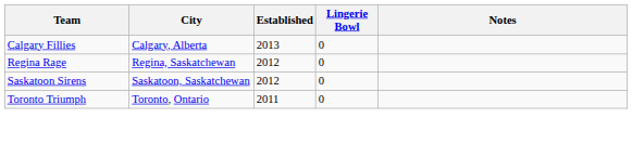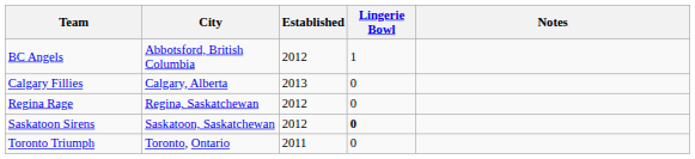+ row: BC Angels | Abbotsford, British Columbia | 2012 | 1
Saskatoon Sirens | Lingerie Bowl: normal -> bold
